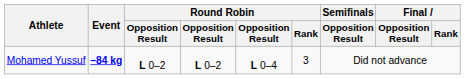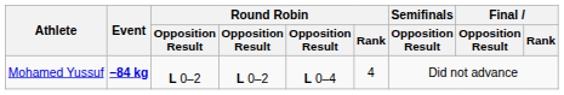Mohamed Yussuf | Round Robin / Rank: 3 -> 4
